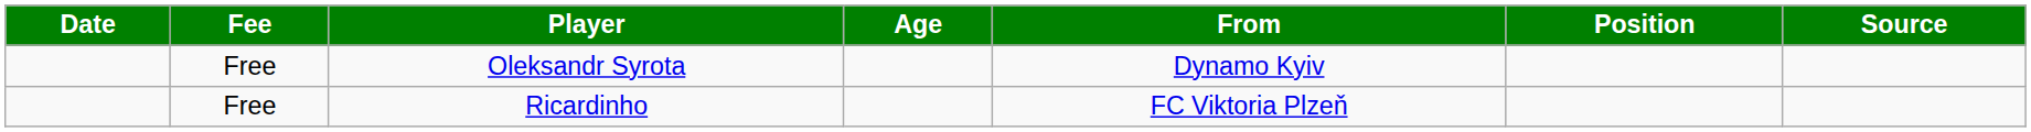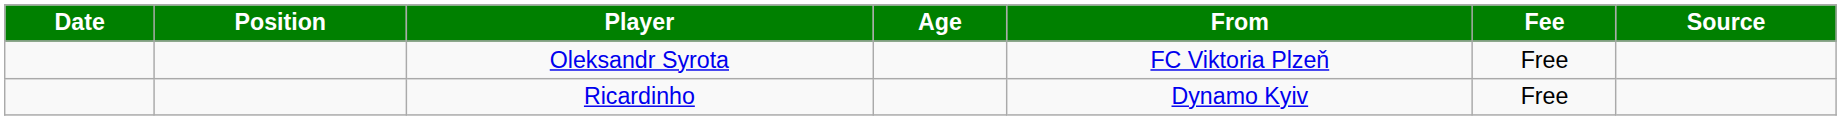columns swapped: Position <-> Fee
Oleksandr Syrota | From: Dynamo Kyiv -> FC Viktoria Plzeň
Ricardinho | From: FC Viktoria Plzeň -> Dynamo Kyiv
